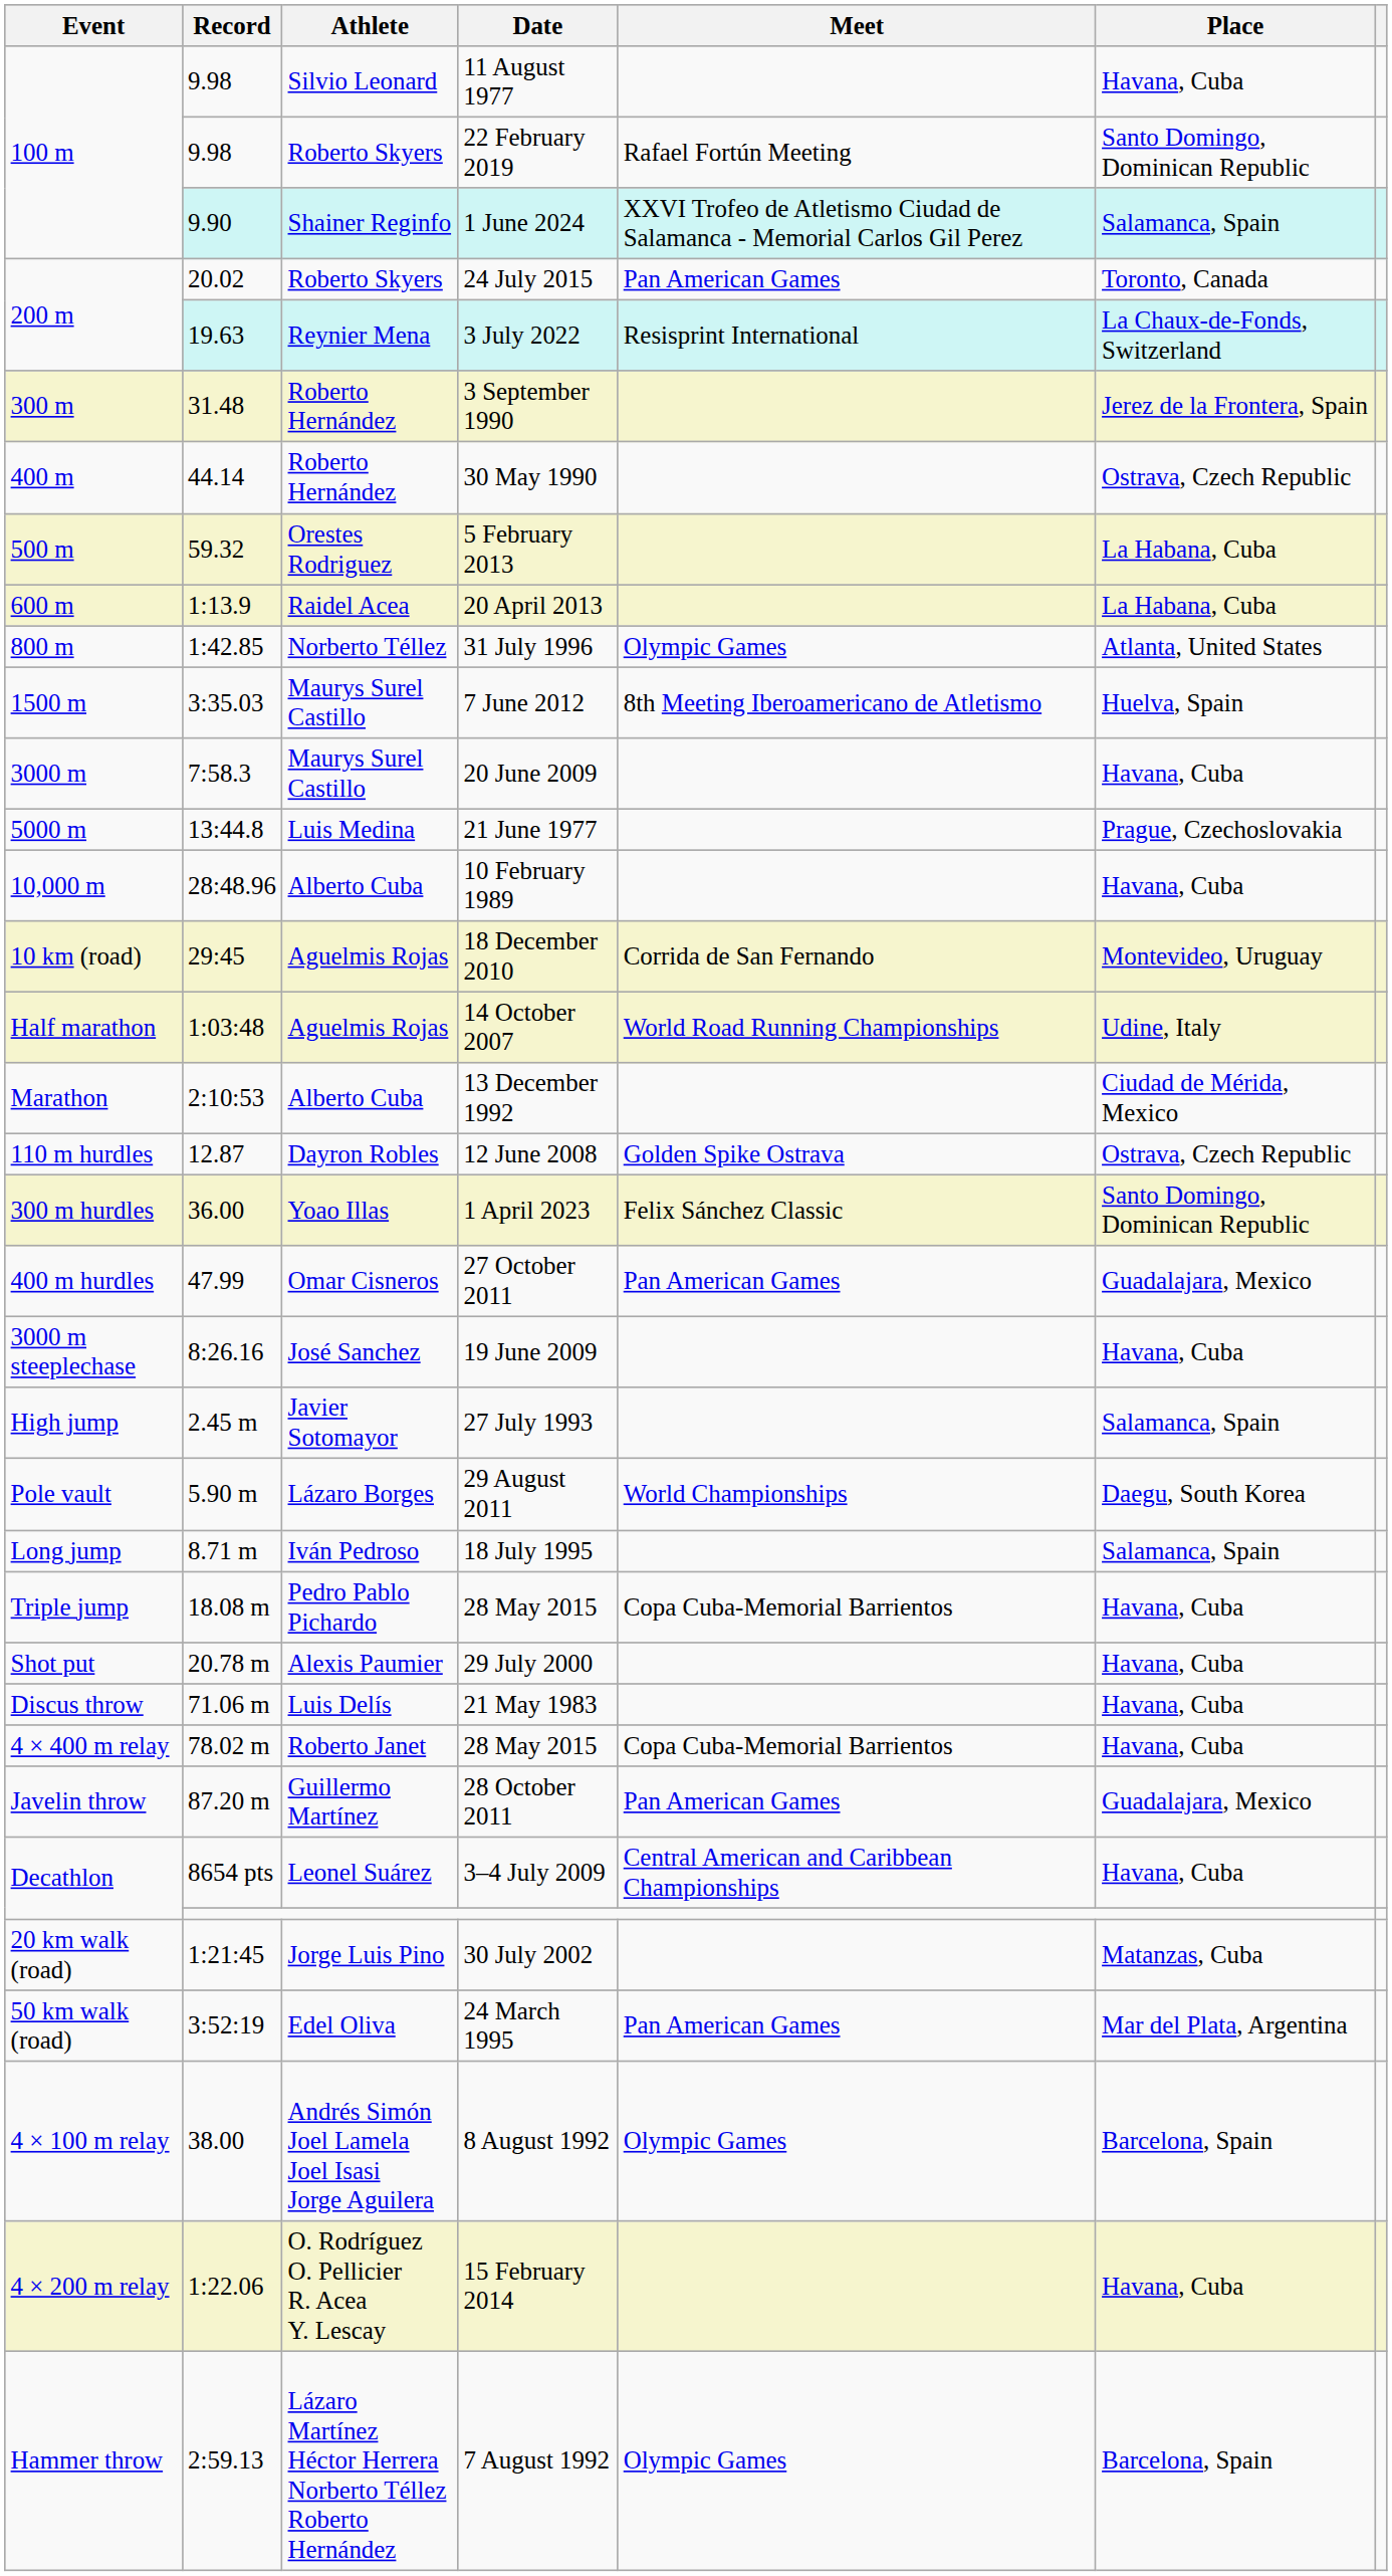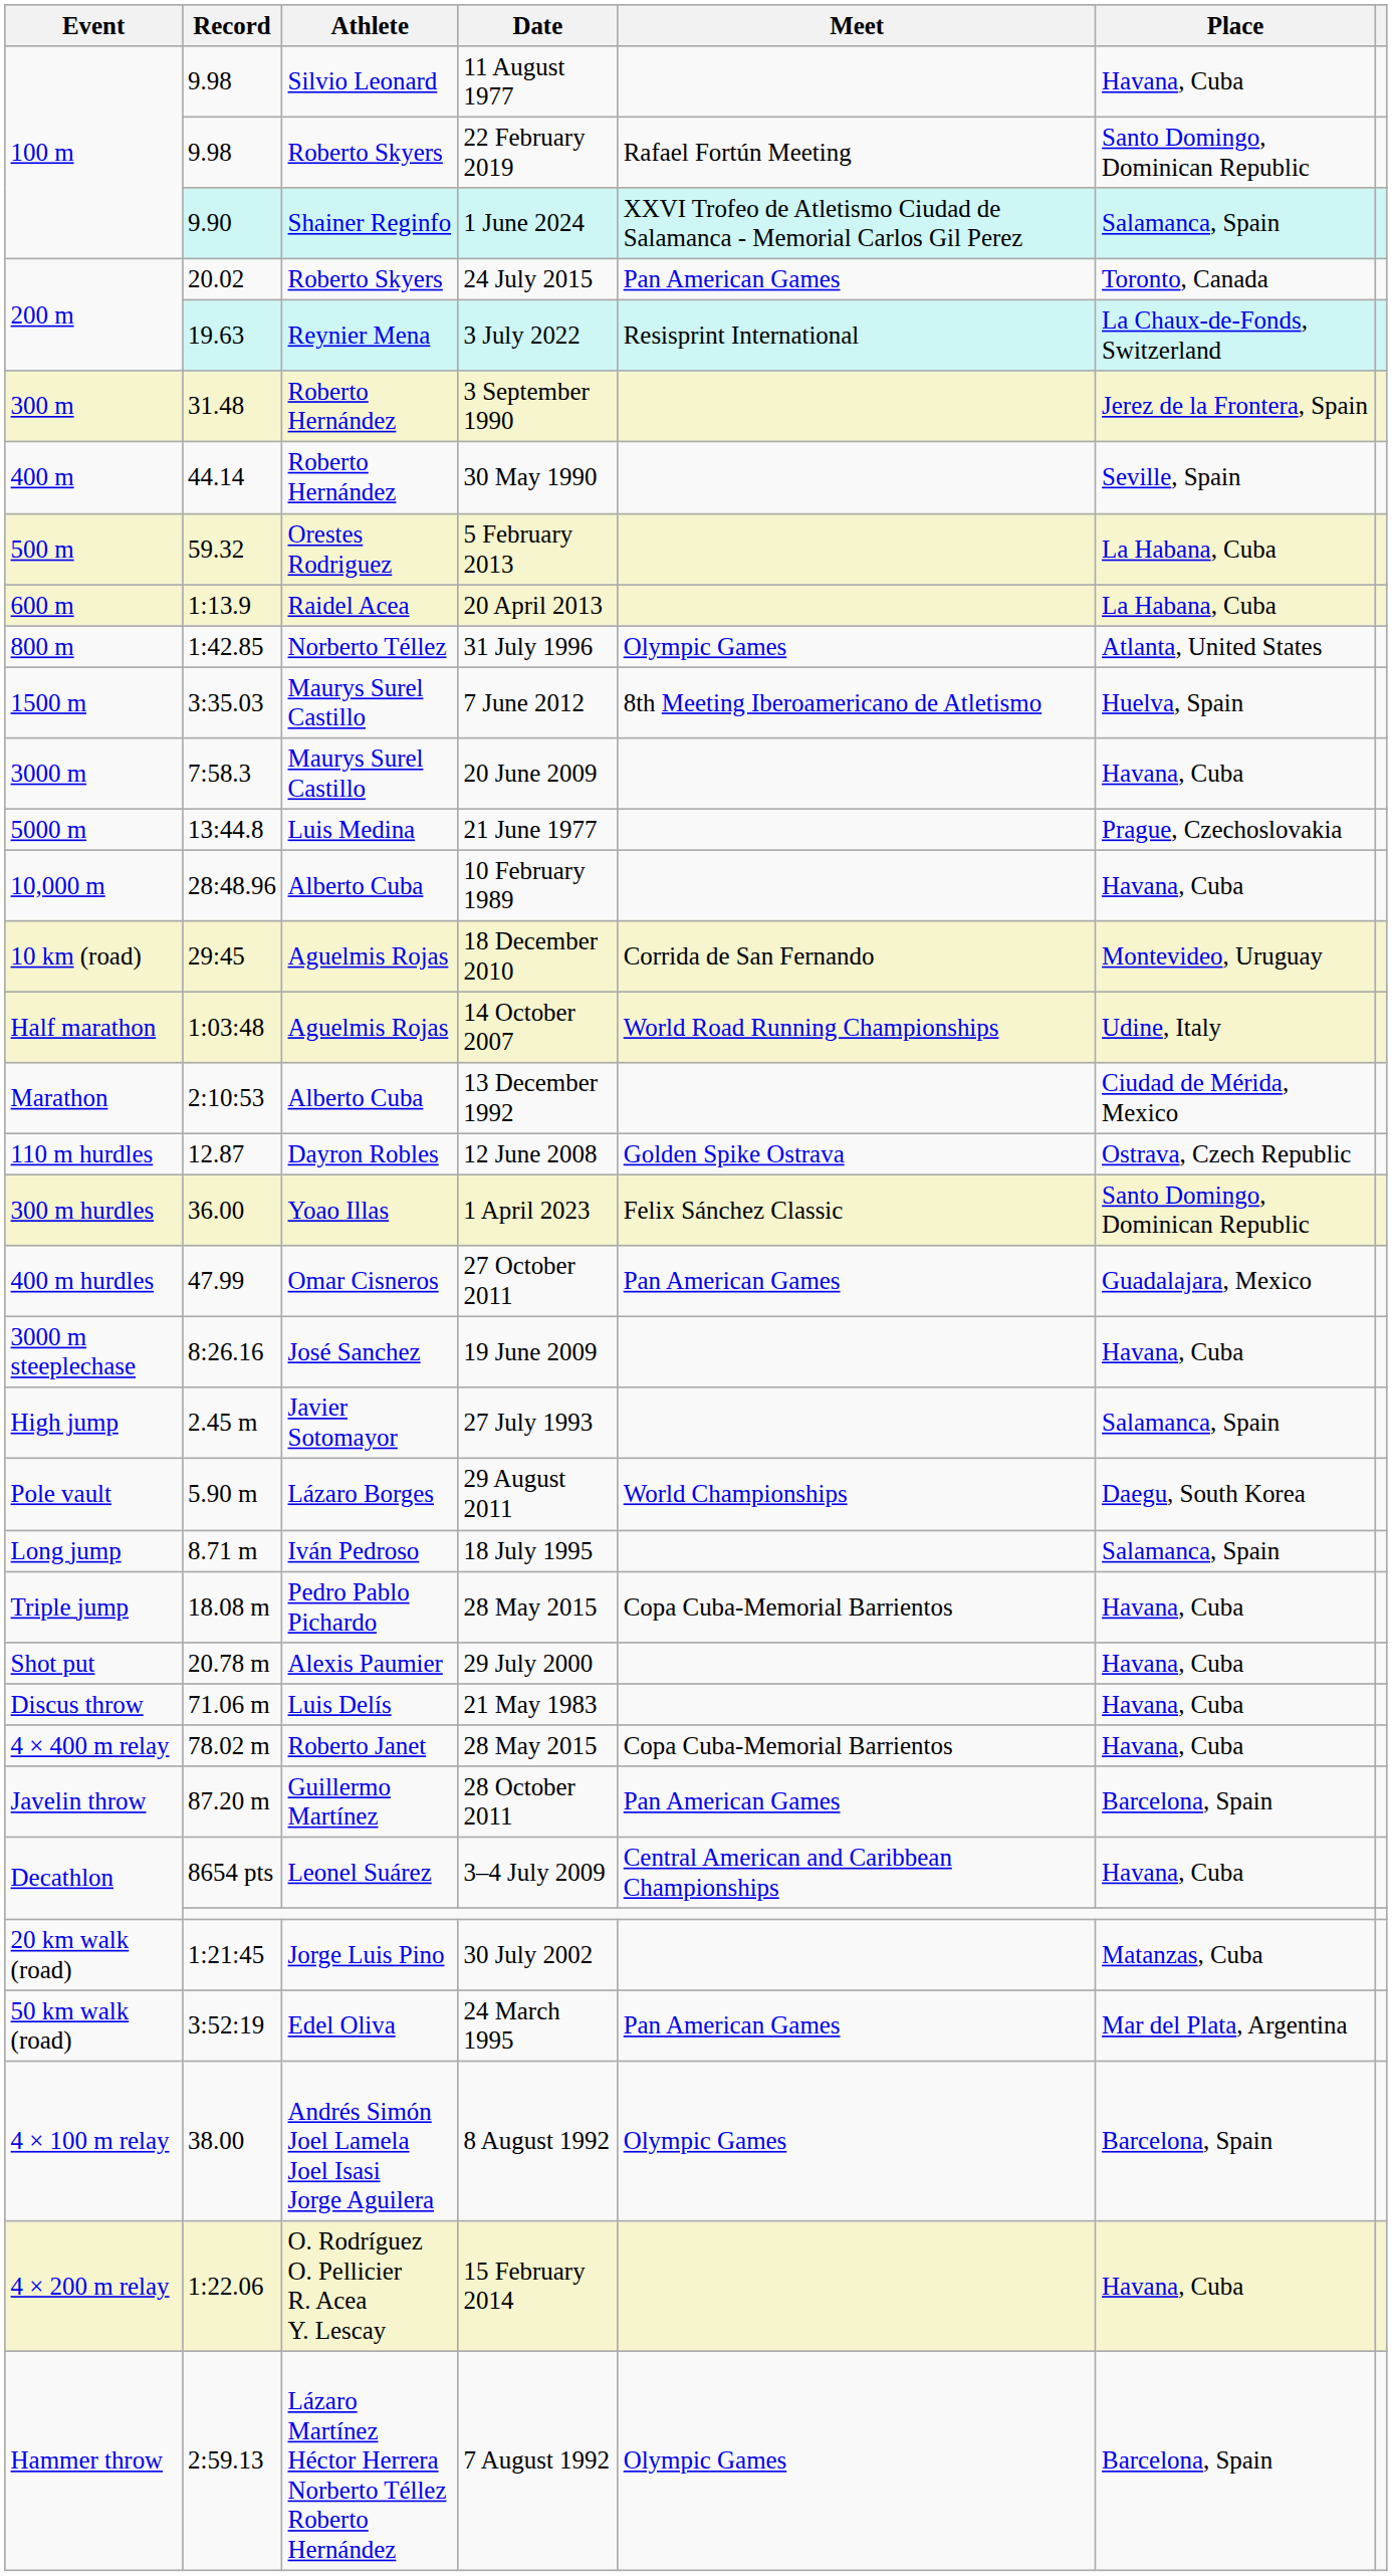30 May 1990 | Place: Ostrava, Czech Republic -> Seville, Spain
28 October 2011 | Place: Guadalajara, Mexico -> Barcelona, Spain
